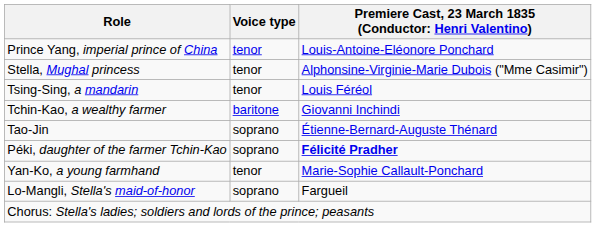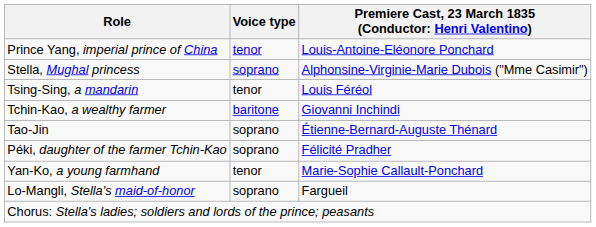Stella, Mughal princess | Voice type: tenor -> soprano
Péki, daughter of the farmer Tchin-Kao | column 3: bold -> normal
